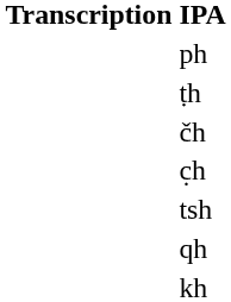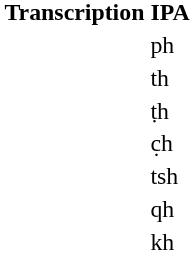+ row: th
- row: čh
